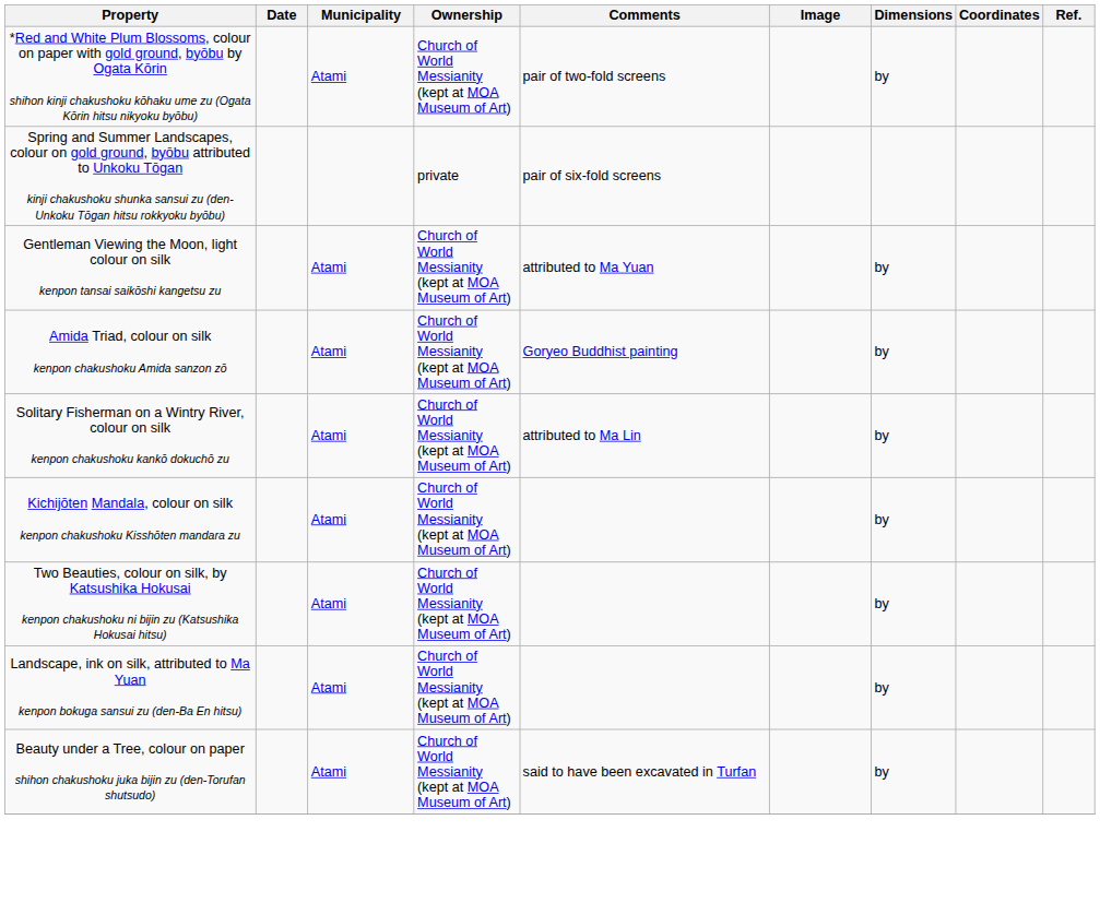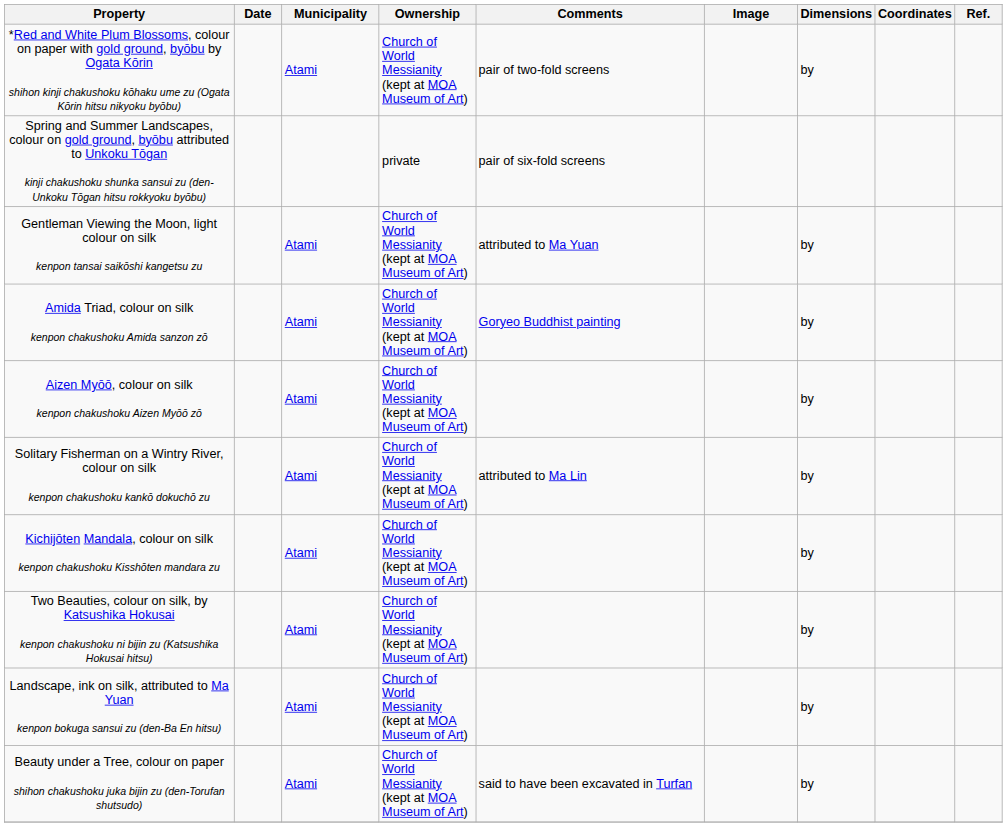+ row: Aizen Myōō, colour on silk kenpon chakushoku Aizen Myōō zō | Atami | Church of World Messianity (kept at MOA Museum of Art) | by
